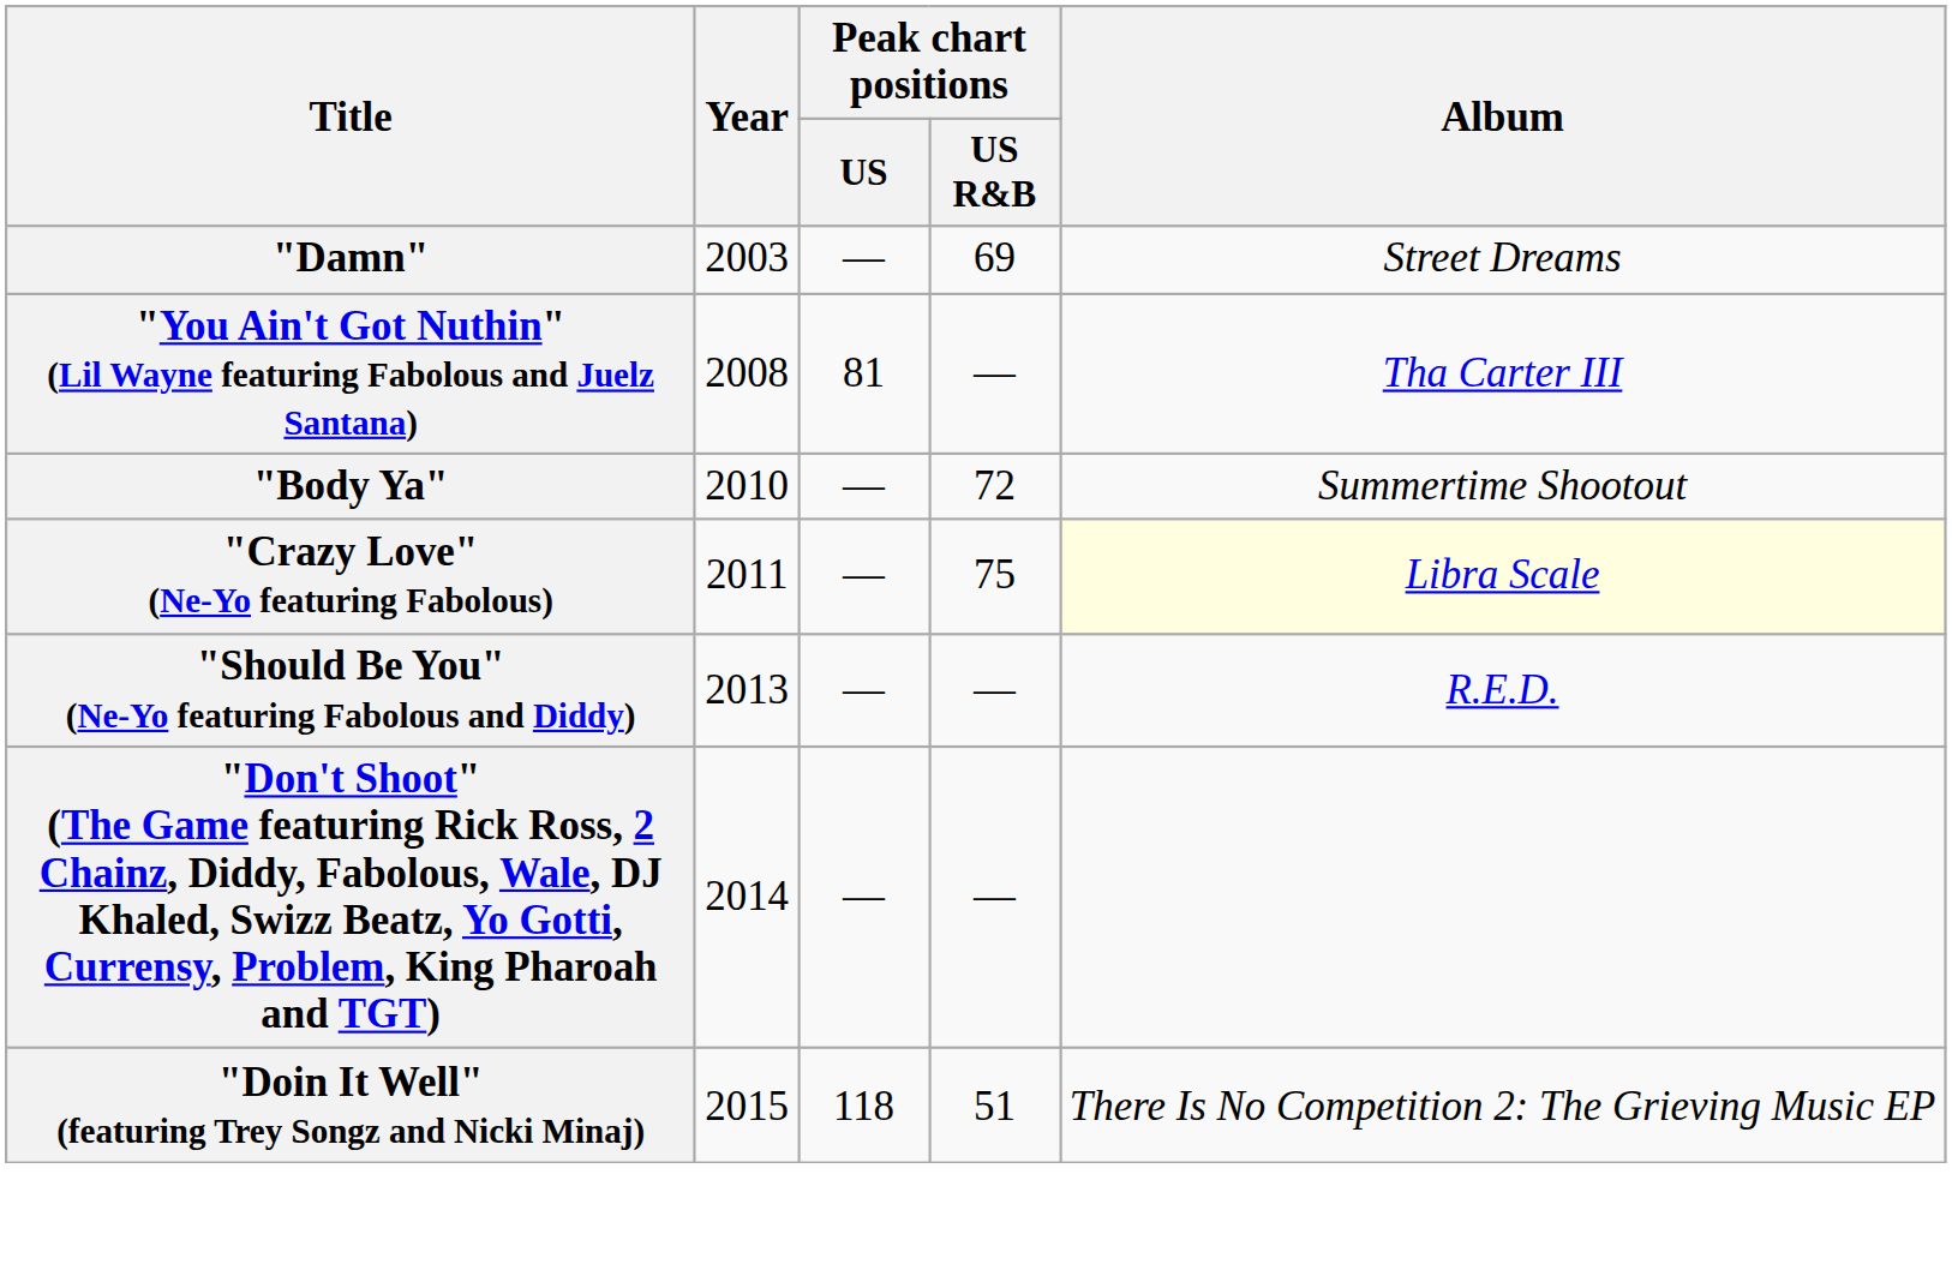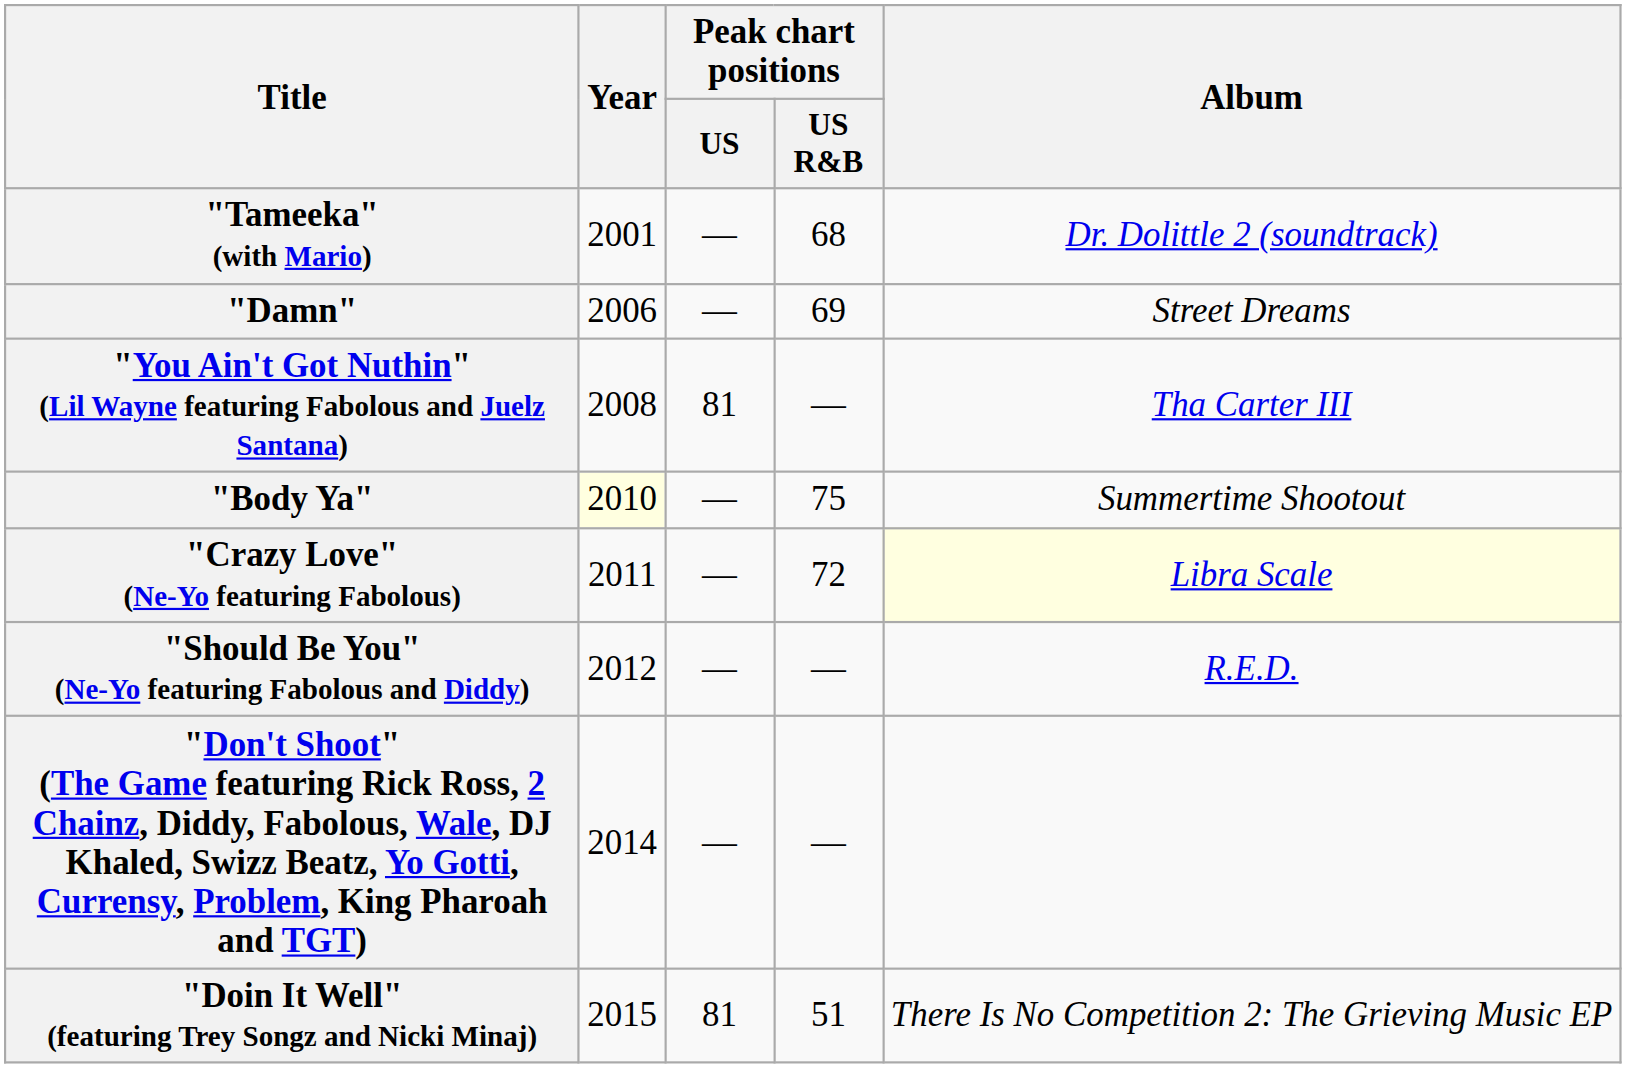+ row: "Tameeka" (with Mario) | 2001 | — | 68 | Dr. Dolittle 2 (soundtrack)
"Damn" | Year: 2003 -> 2006
"Body Ya" | Year: no background -> lightyellow background
"Body Ya" | Peak chart positions / US R&B: 72 -> 75
"Crazy Love" (Ne-Yo featuring Fabolous) | Peak chart positions / US R&B: 75 -> 72
"Should Be You" (Ne-Yo featuring Fabolous and Diddy) | Year: 2013 -> 2012
"Doin It Well" (featuring Trey Songz and Nicki Minaj) | Peak chart positions / US: 118 -> 81
